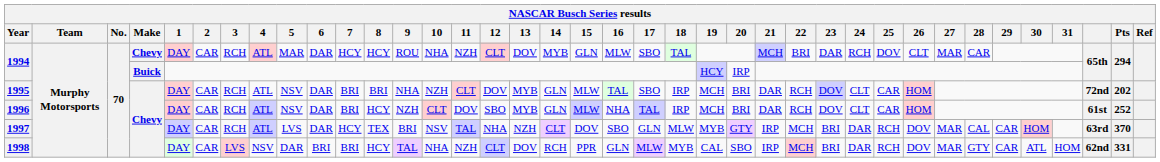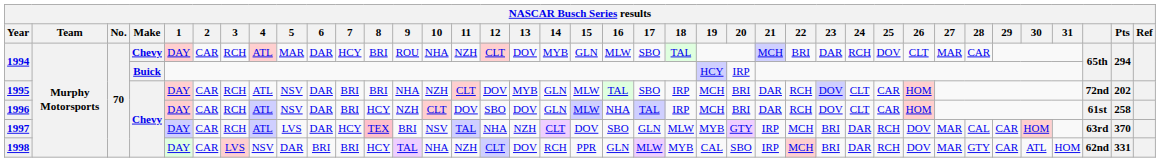1994 / Chevy | 8: HCY -> BRI
1996 | 13: MYB -> DOV
1996 | Pts: 252 -> 258
1997 | 8: no background -> pink background
